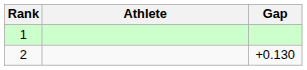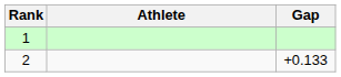2 | Gap: +0.130 -> +0.133
